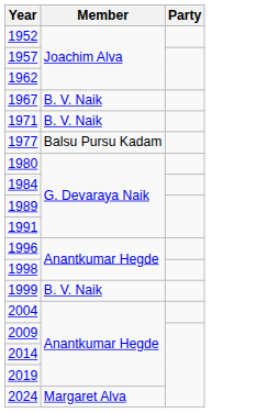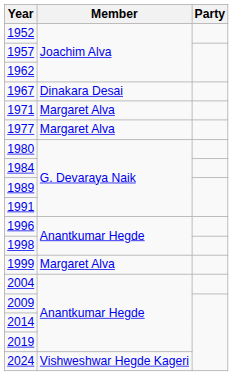1967 | Member: B. V. Naik -> Dinakara Desai
1971 | Member: B. V. Naik -> Margaret Alva
1977 | Member: Balsu Pursu Kadam -> Margaret Alva
1999 | Member: B. V. Naik -> Margaret Alva
2024 | Member: Margaret Alva -> Vishweshwar Hegde Kageri
